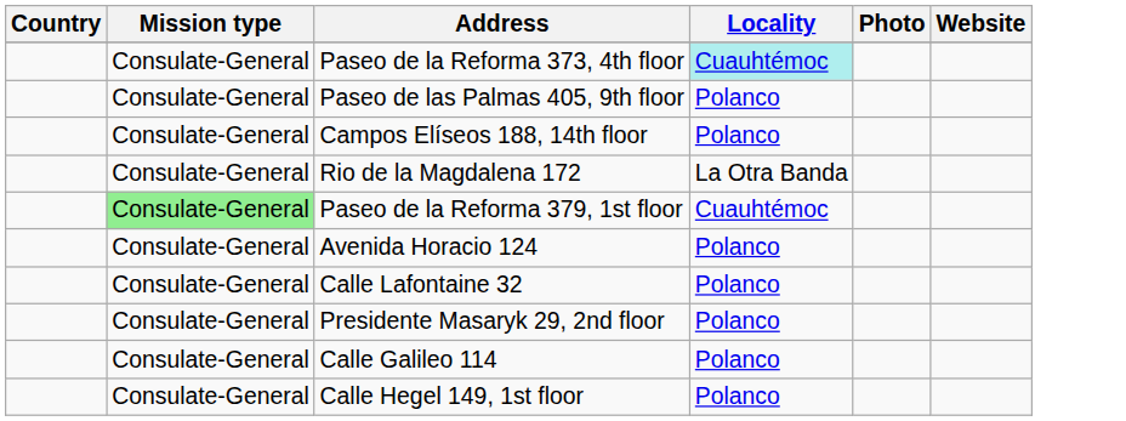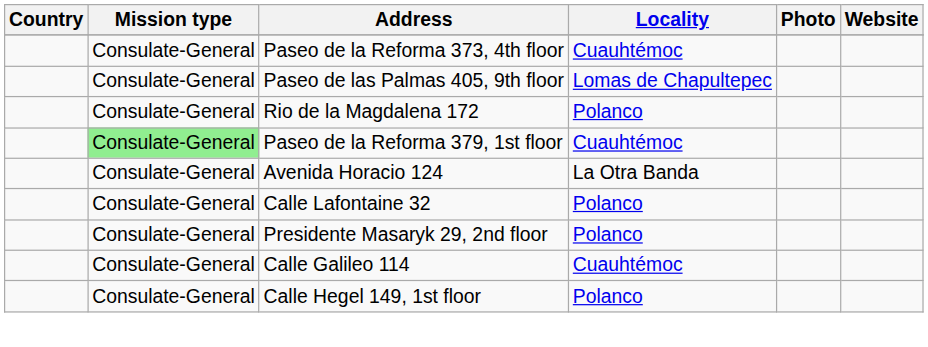Paseo de la Reforma 373, 4th floor | Locality: paleturquoise background -> no background
Paseo de las Palmas 405, 9th floor | Locality: Polanco -> Lomas de Chapultepec
- row: Consulate-General | Campos Elíseos 188, 14th floor | Polanco
Rio de la Magdalena 172 | Locality: La Otra Banda -> Polanco
Avenida Horacio 124 | Locality: Polanco -> La Otra Banda
Calle Galileo 114 | Locality: Polanco -> Cuauhtémoc
